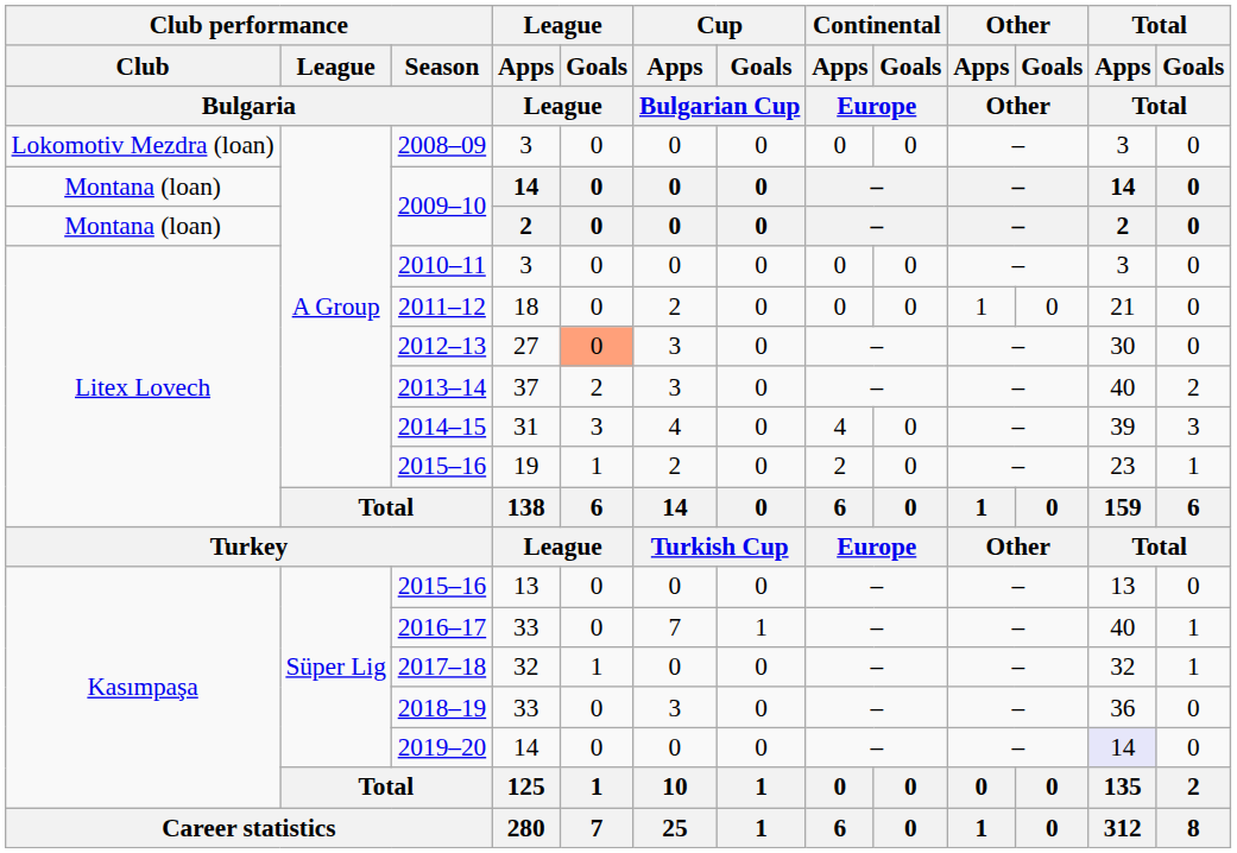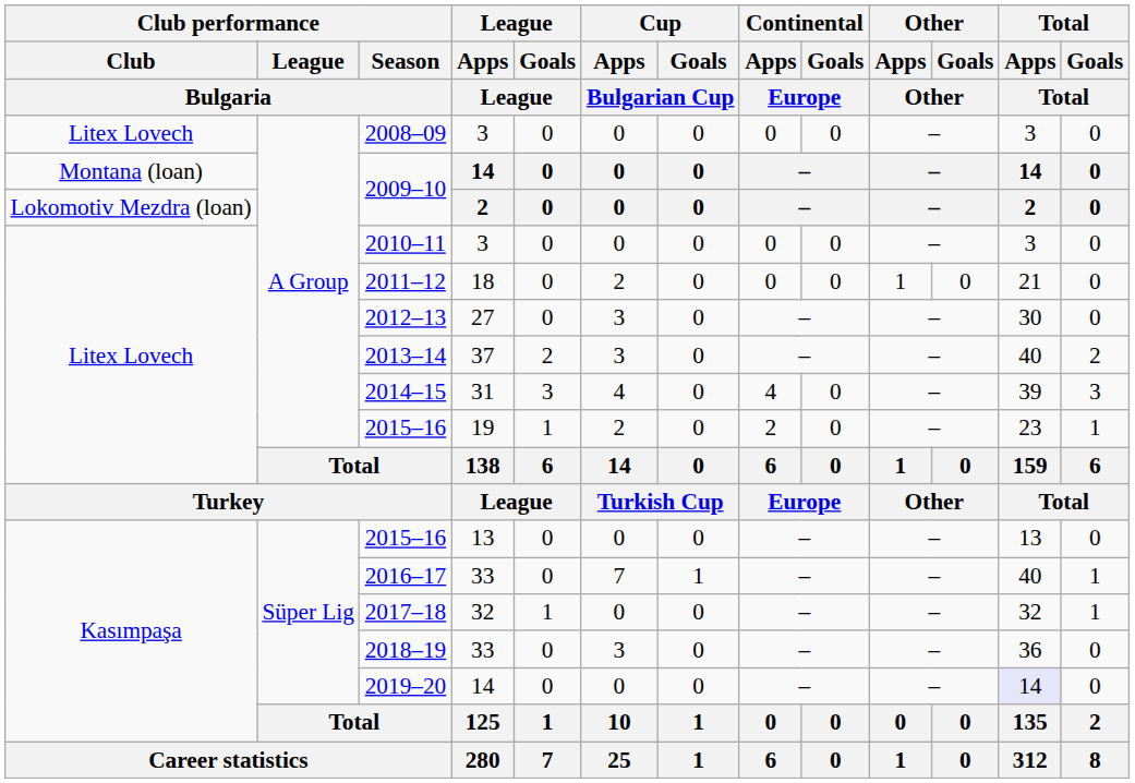2008–09 | Club performance / Club / Bulgaria: Lokomotiv Mezdra (loan) -> Litex Lovech
2009–10 / 2 | Club performance / Club / Bulgaria: Montana (loan) -> Lokomotiv Mezdra (loan)
2012–13 | League / Goals / League: lightsalmon background -> no background
